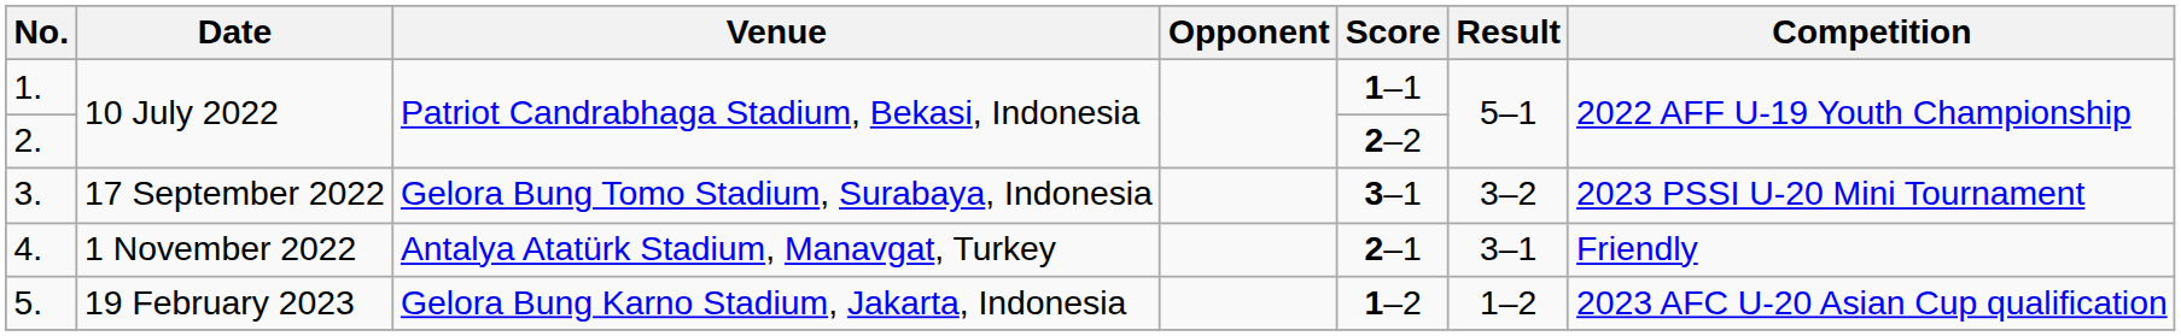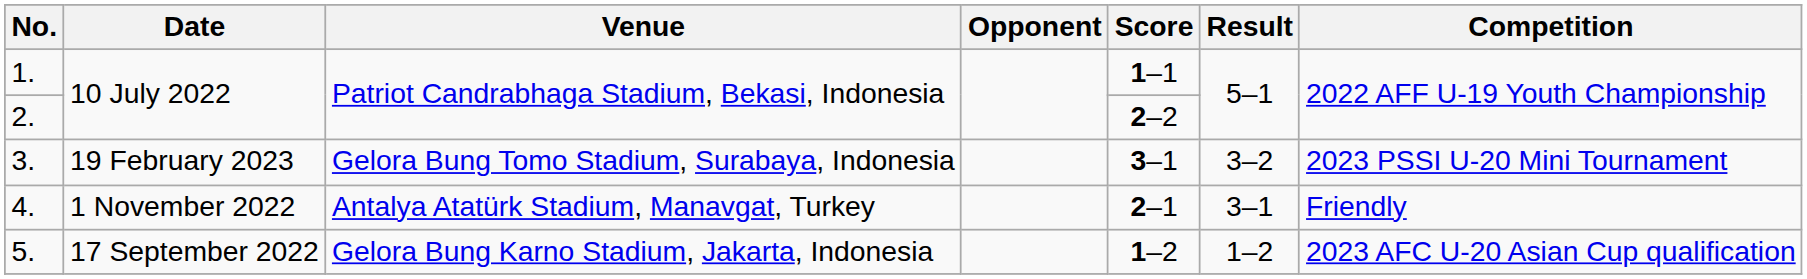3. | Date: 17 September 2022 -> 19 February 2023
5. | Date: 19 February 2023 -> 17 September 2022
